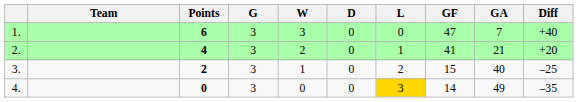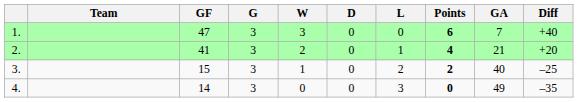columns swapped: Points <-> GF
4. | L: gold background -> no background
